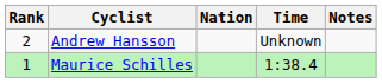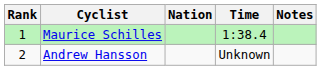rows swapped: Maurice Schilles <-> Andrew Hansson
